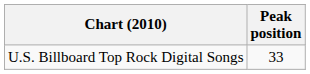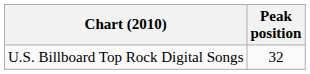U.S. Billboard Top Rock Digital Songs | Peak position: 33 -> 32
